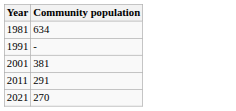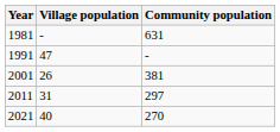+ column: Village population | - | 47 | 26 | 31 | 40
1981 | Community population: 634 -> 631
2011 | Community population: 291 -> 297
